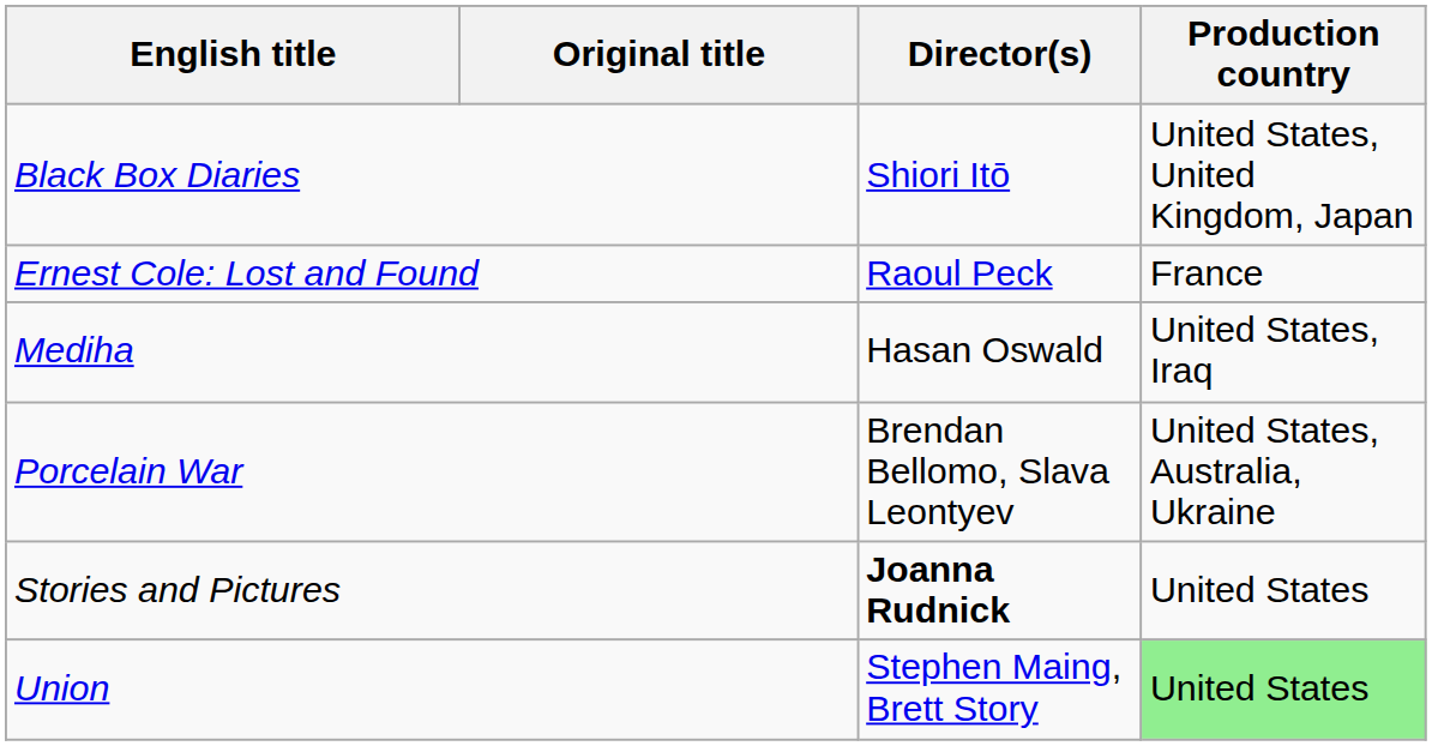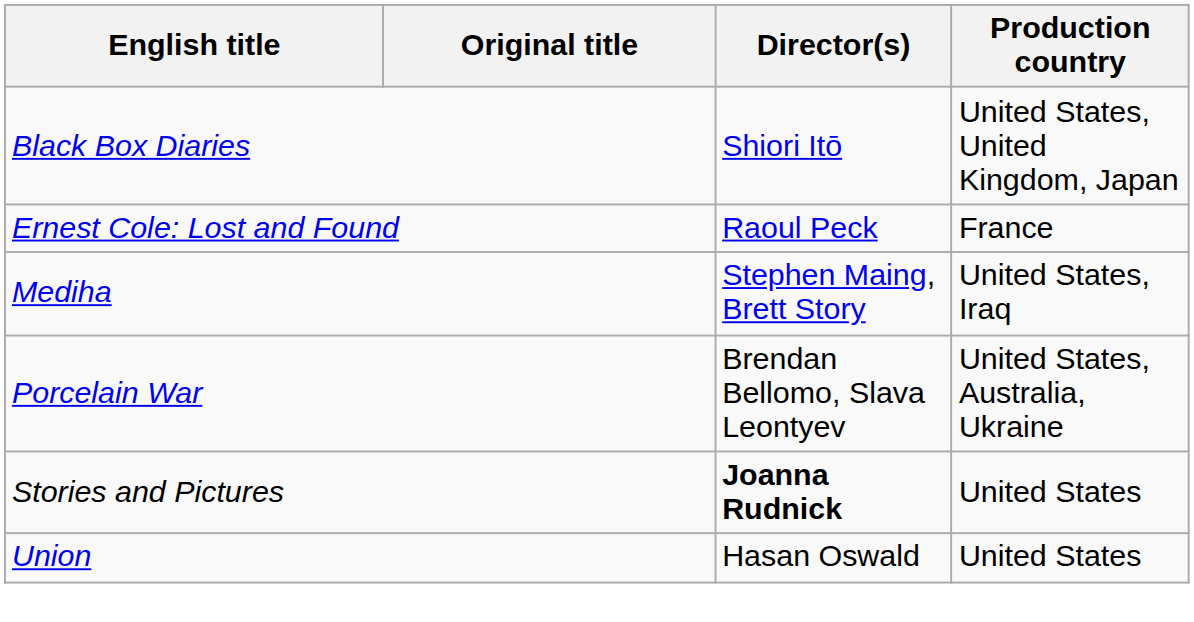Mediha | Director(s): Hasan Oswald -> Stephen Maing, Brett Story
Union | Director(s): Stephen Maing, Brett Story -> Hasan Oswald
Union | Production country: lightgreen background -> no background
